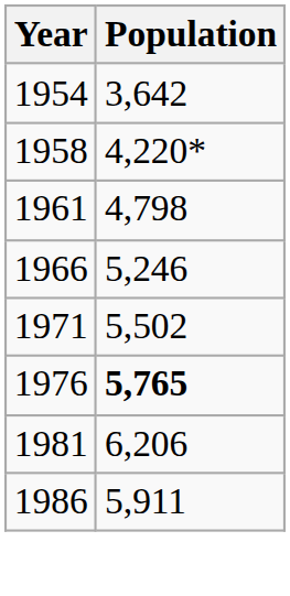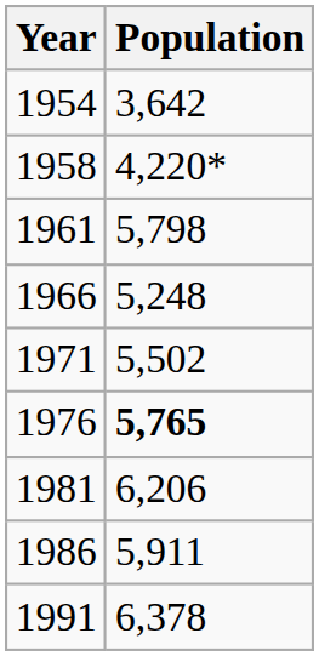1961 | Population: 4,798 -> 5,798
1966 | Population: 5,246 -> 5,248
+ row: 1991 | 6,378
